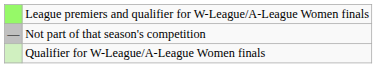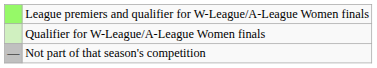rows swapped: Qualifier for W-League/A-League Women finals <-> Not part of that season's competition
